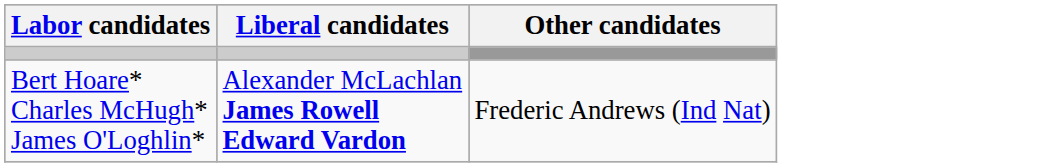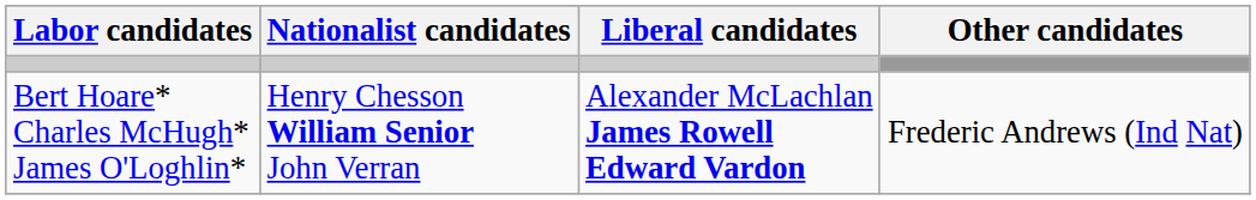+ column: Nationalist candidates | Henry Chesson William Senior John Verran
